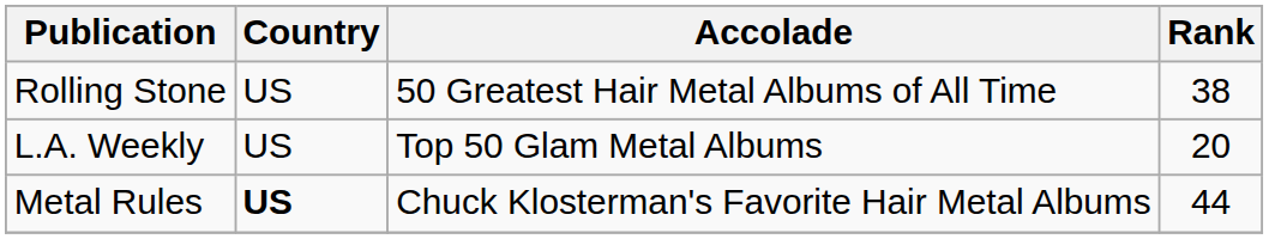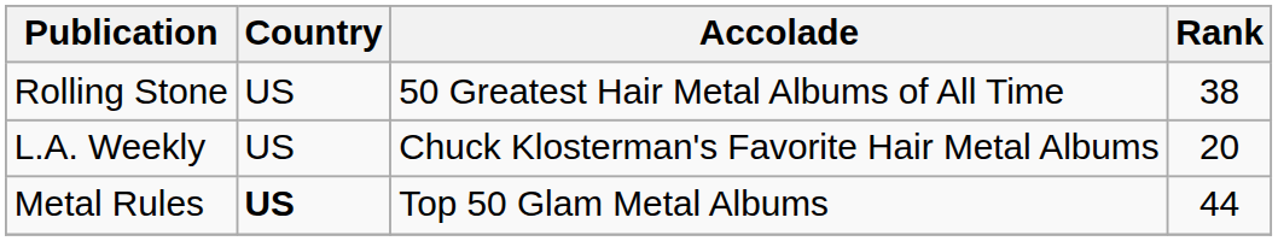L.A. Weekly | Accolade: Top 50 Glam Metal Albums -> Chuck Klosterman's Favorite Hair Metal Albums
Metal Rules | Accolade: Chuck Klosterman's Favorite Hair Metal Albums -> Top 50 Glam Metal Albums
